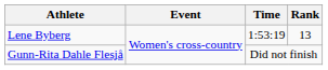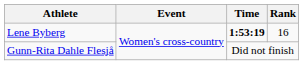Lene Byberg | Time: normal -> bold
Lene Byberg | Rank: 13 -> 16
